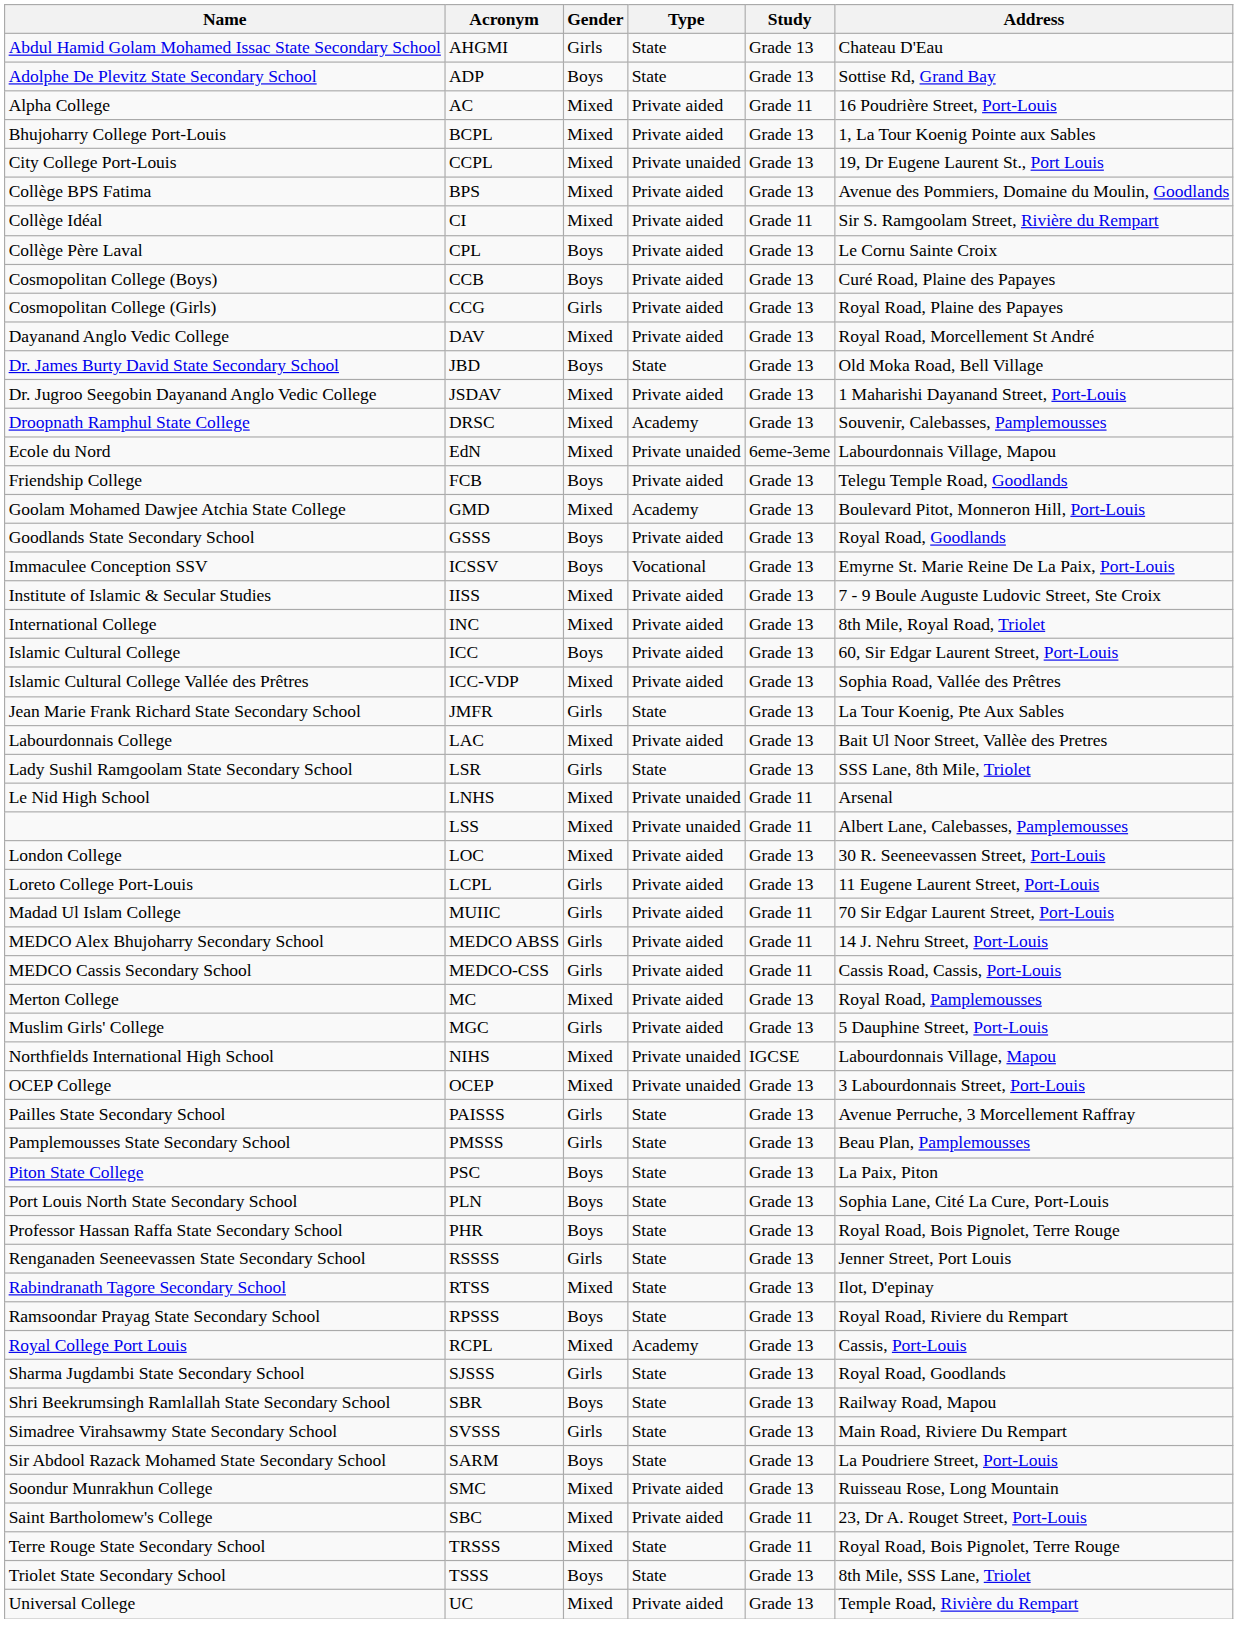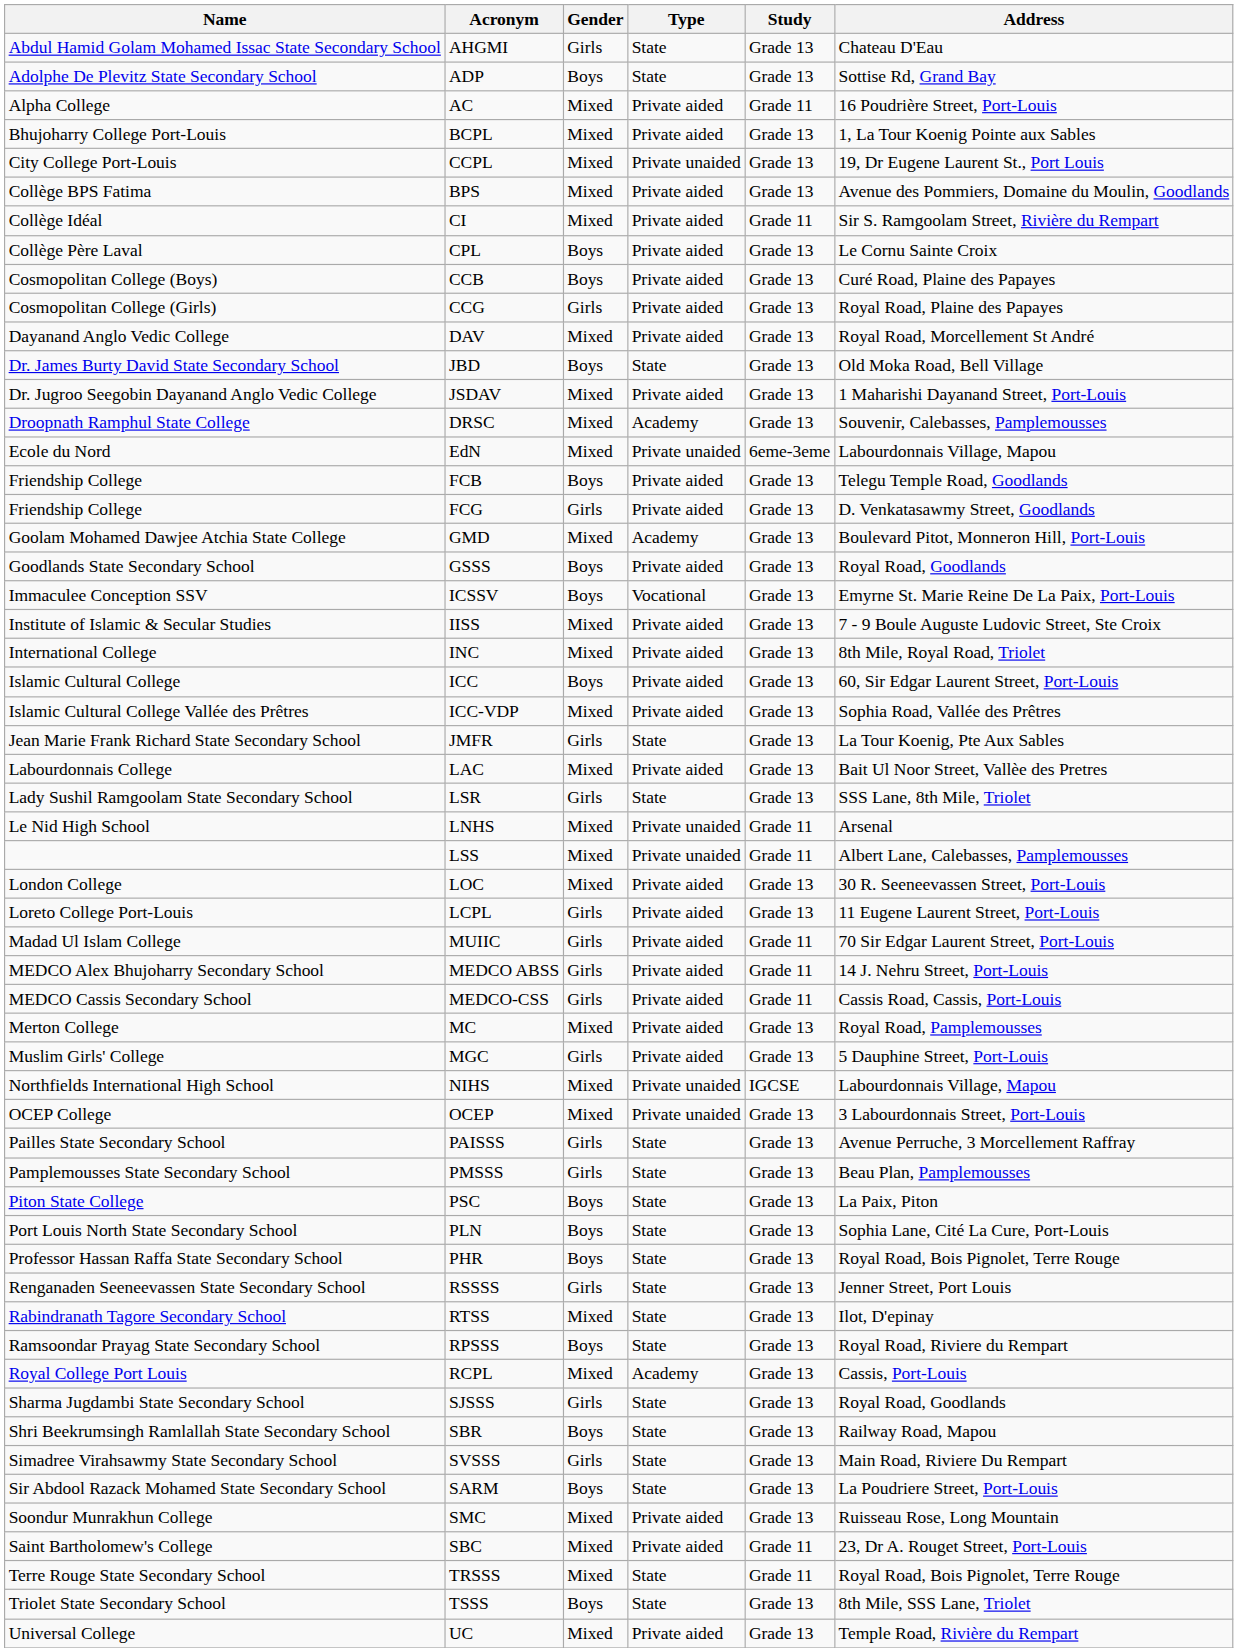+ row: Friendship College | FCG | Girls | Private aided | Grade 13 | D. Venkatasawmy Street, Goodlands
